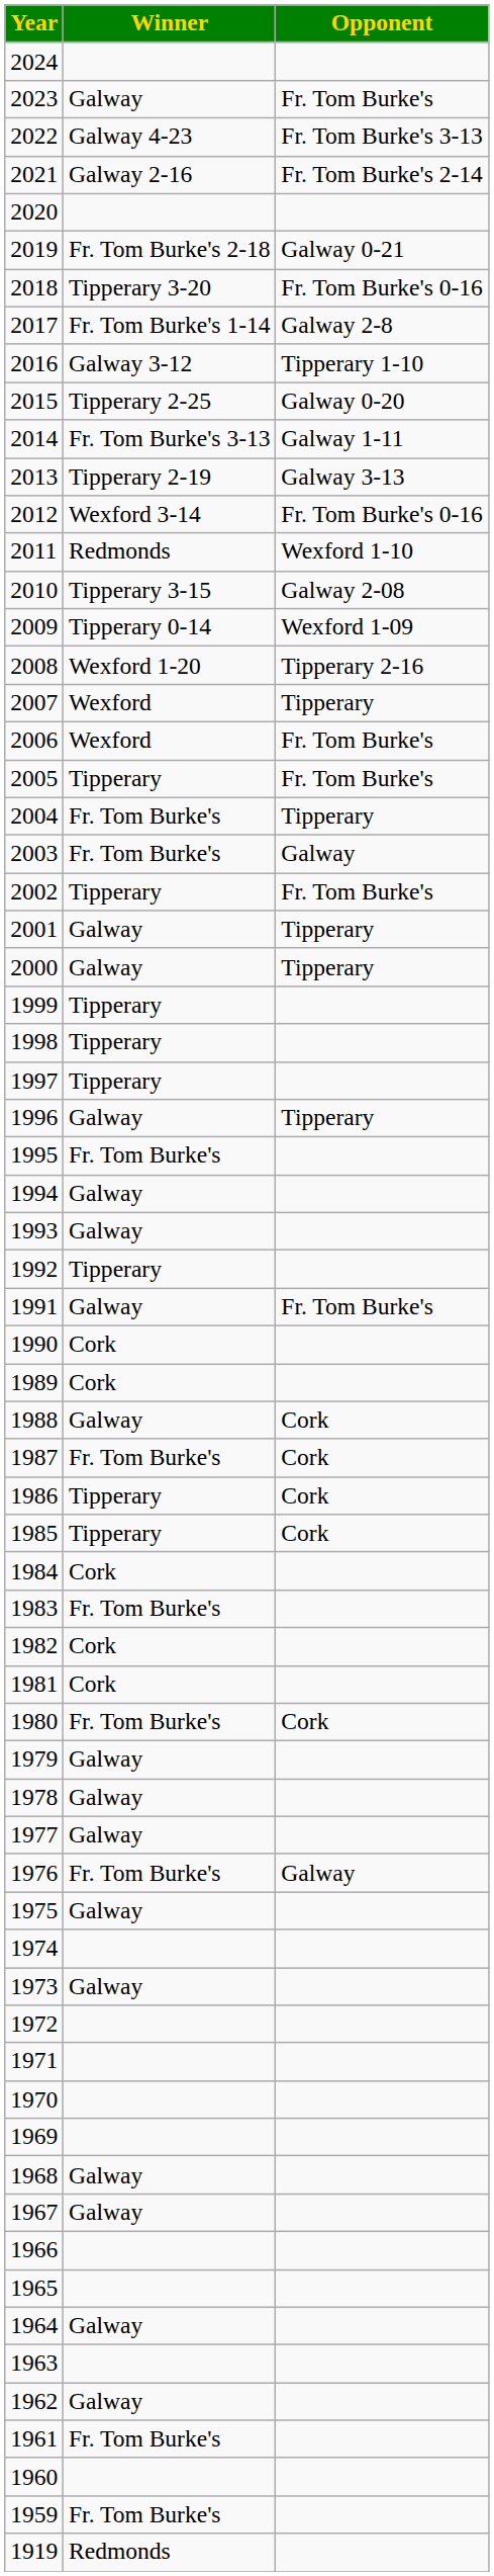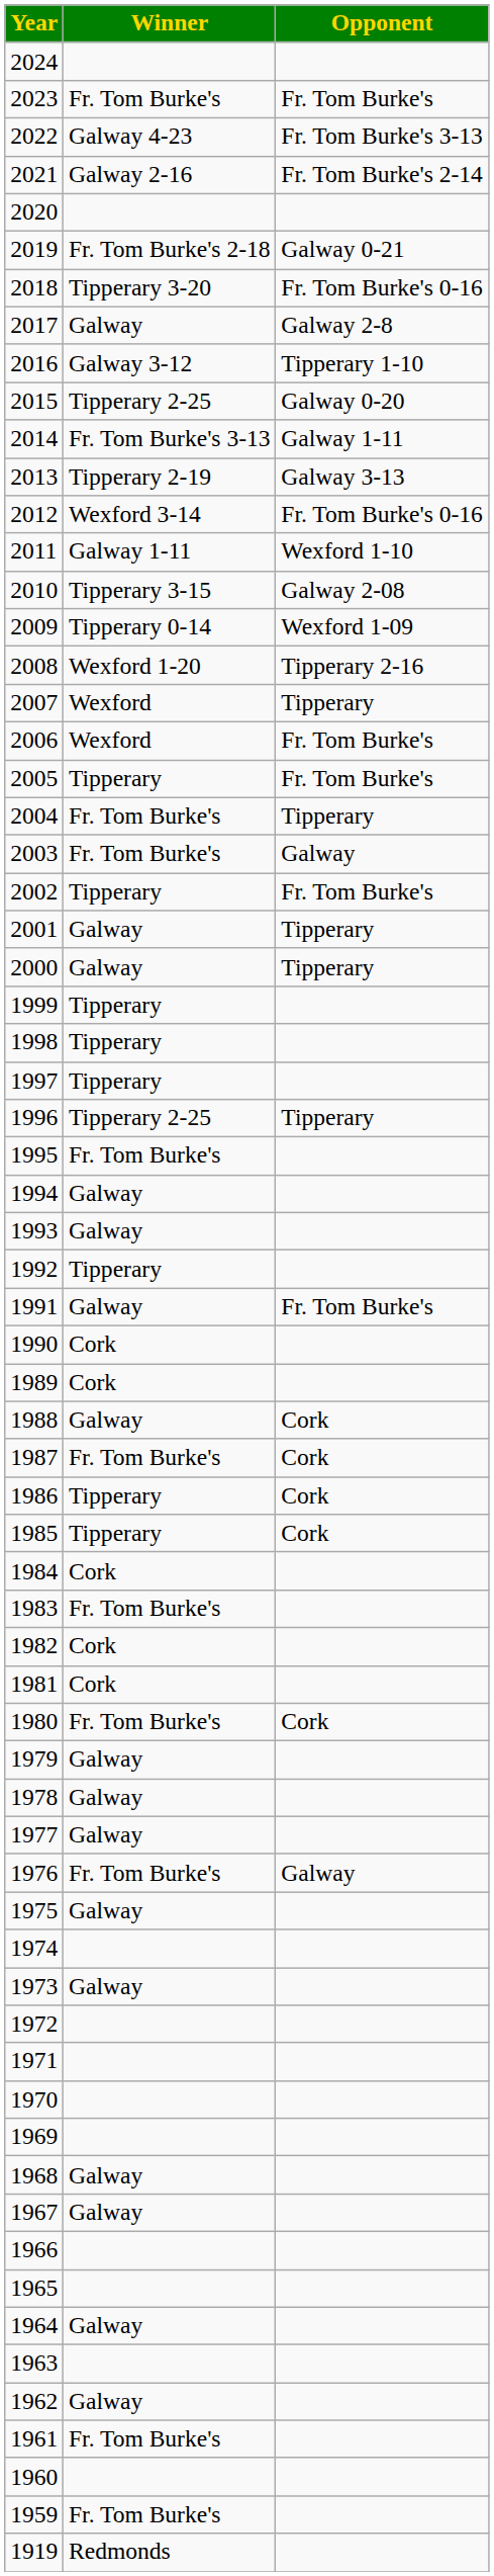2023 | Winner: Galway -> Fr. Tom Burke's
2017 | Winner: Fr. Tom Burke's 1-14 -> Galway
2011 | Winner: Redmonds -> Galway 1-11
1996 | Winner: Galway -> Tipperary 2-25
